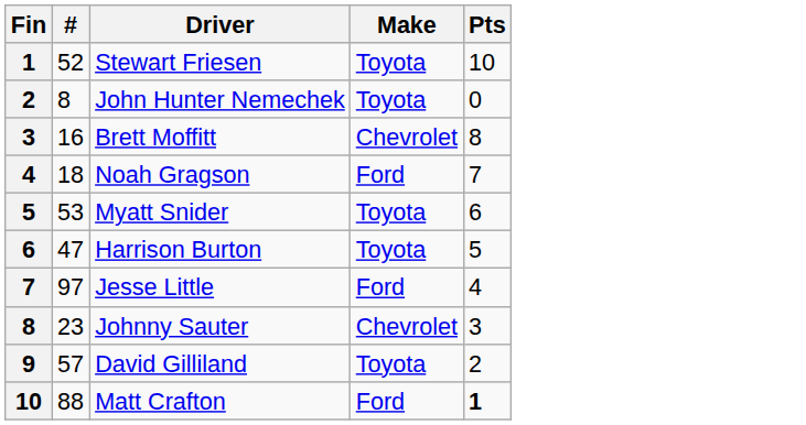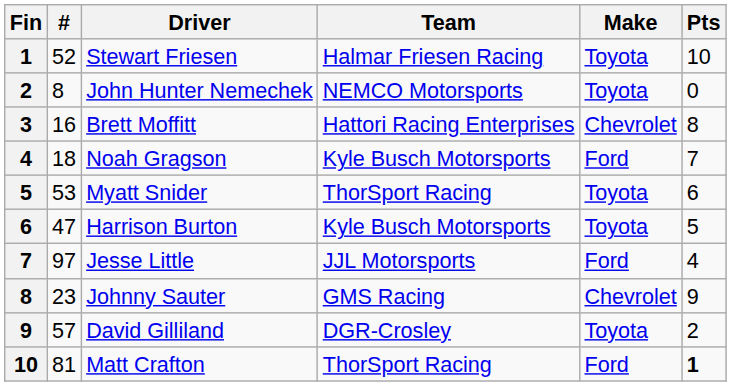+ column: Team | Halmar Friesen Racing | NEMCO Motorsports | Hattori Racing Enterprises | Kyle Busch Motorsports | ThorSport Racing | Kyle Busch Motorsports | JJL Motorsports | GMS Racing | DGR-Crosley | ThorSport Racing
Johnny Sauter | Pts: 3 -> 9
Matt Crafton | #: 88 -> 81
